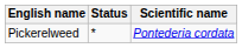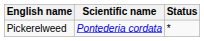columns swapped: Scientific name <-> Status
